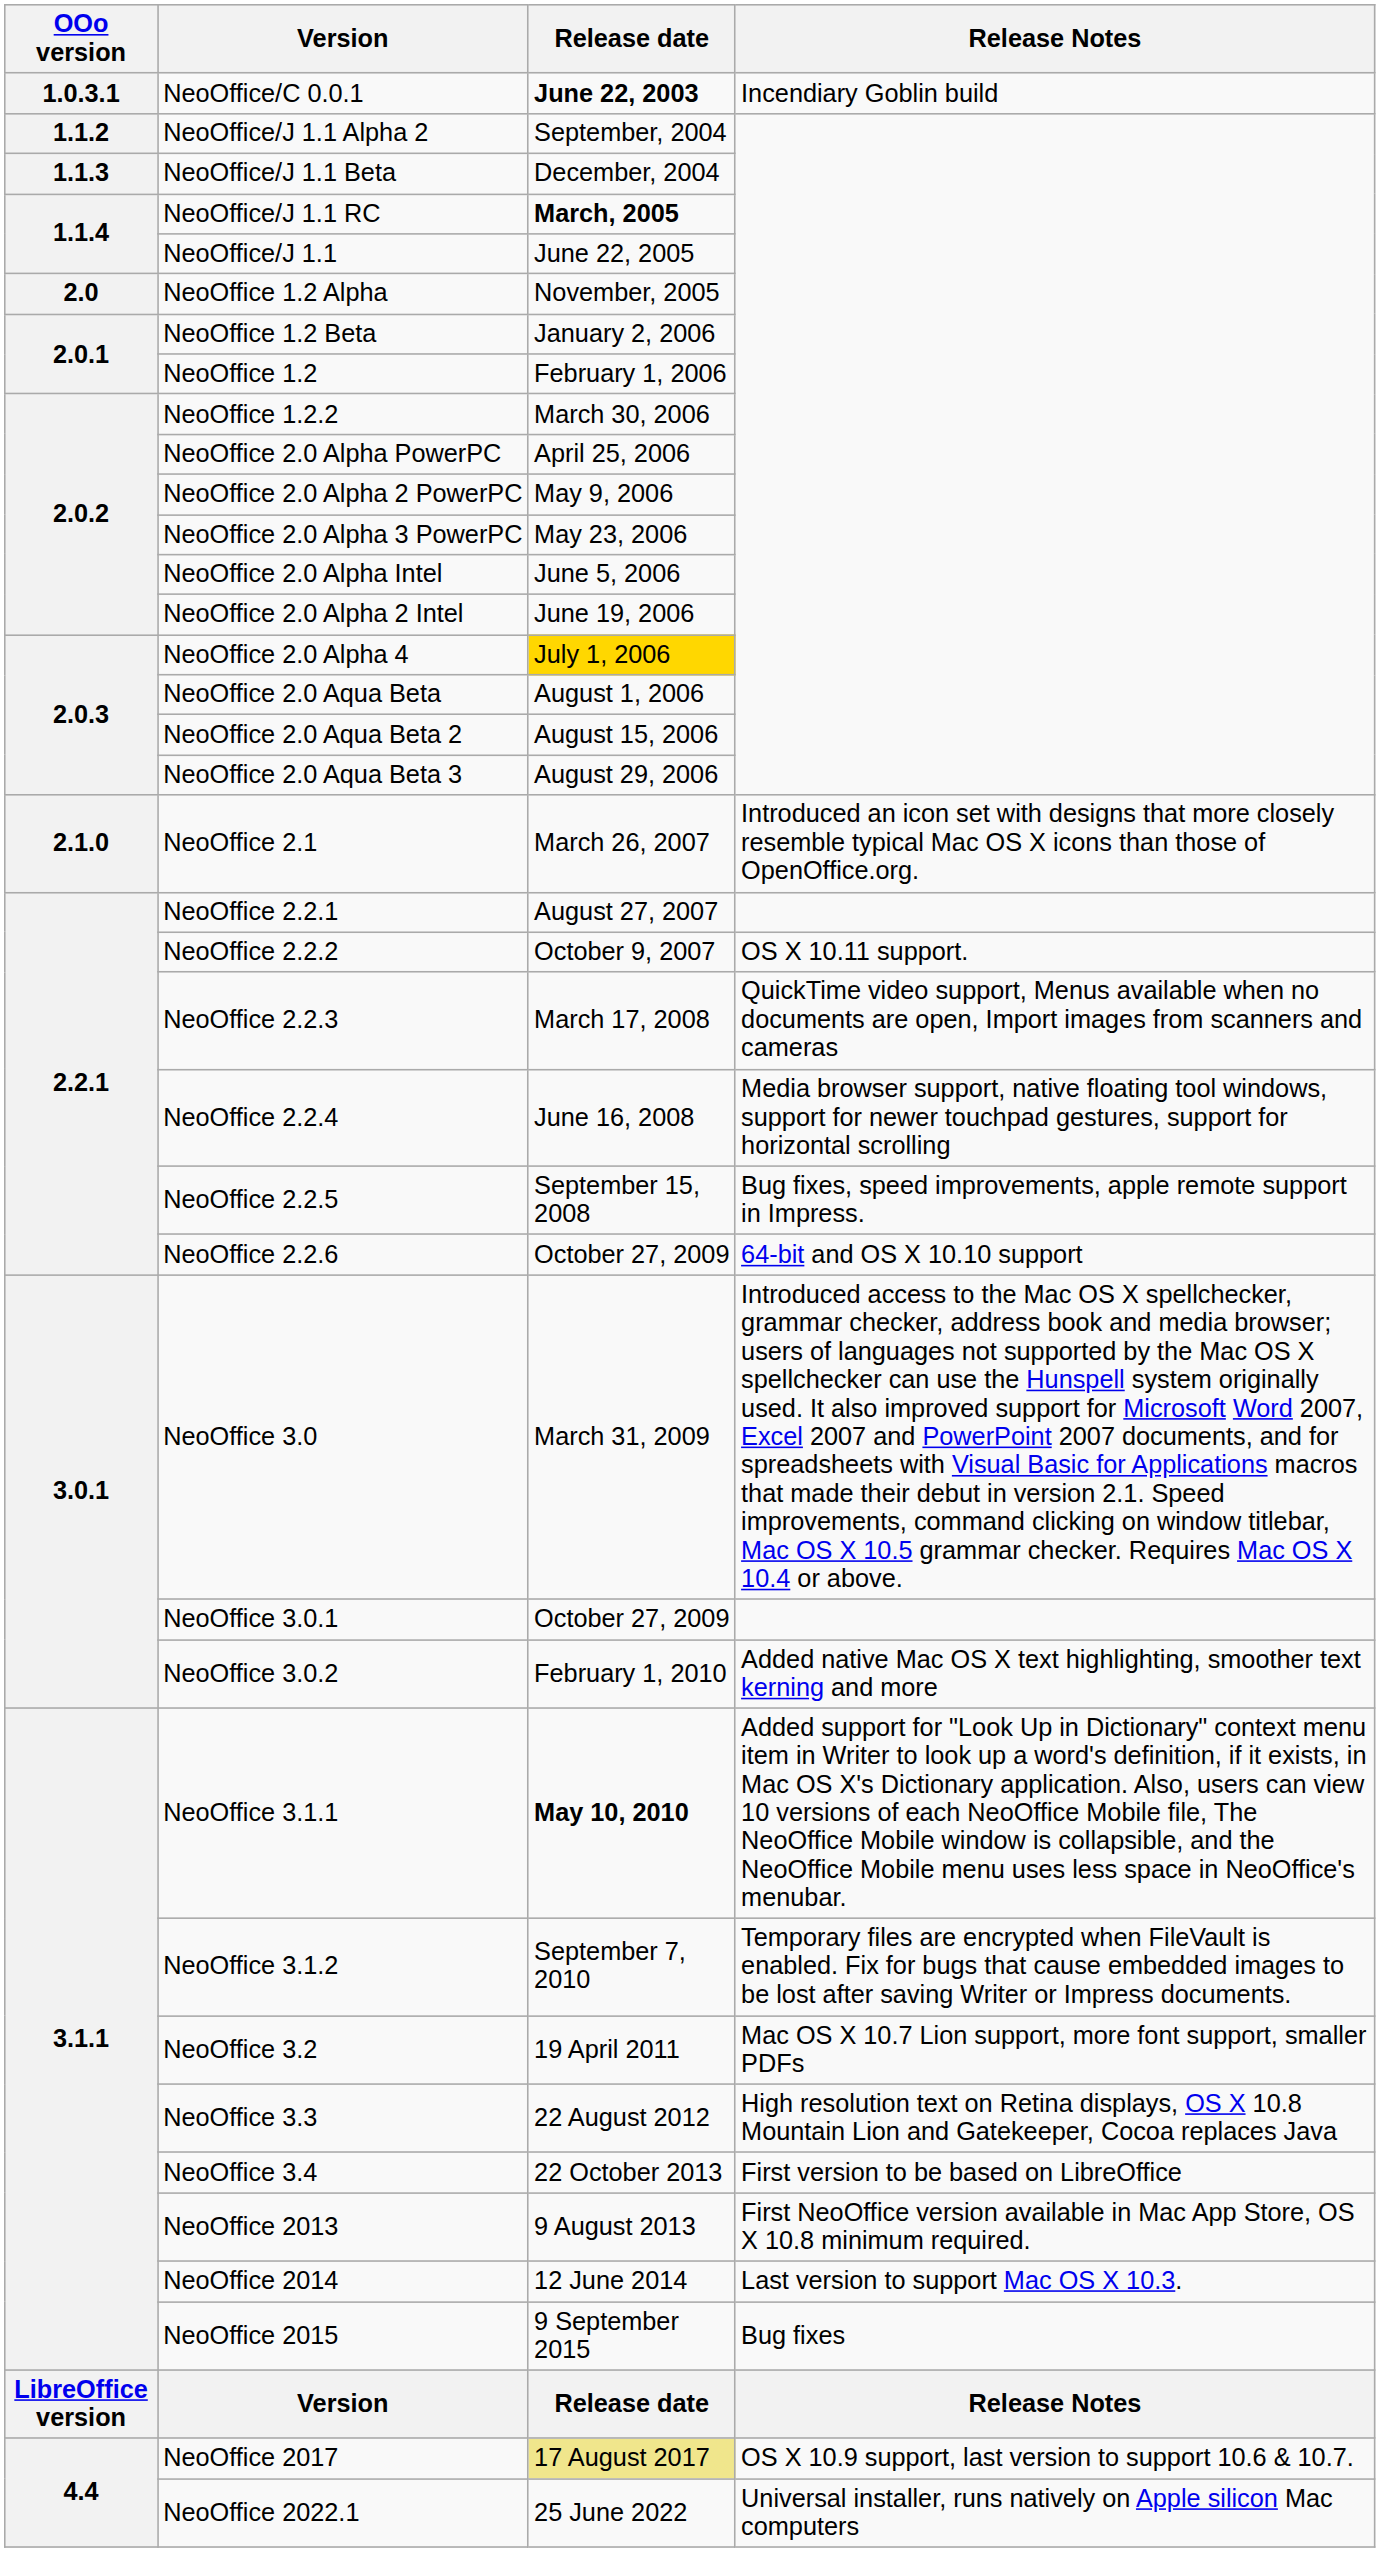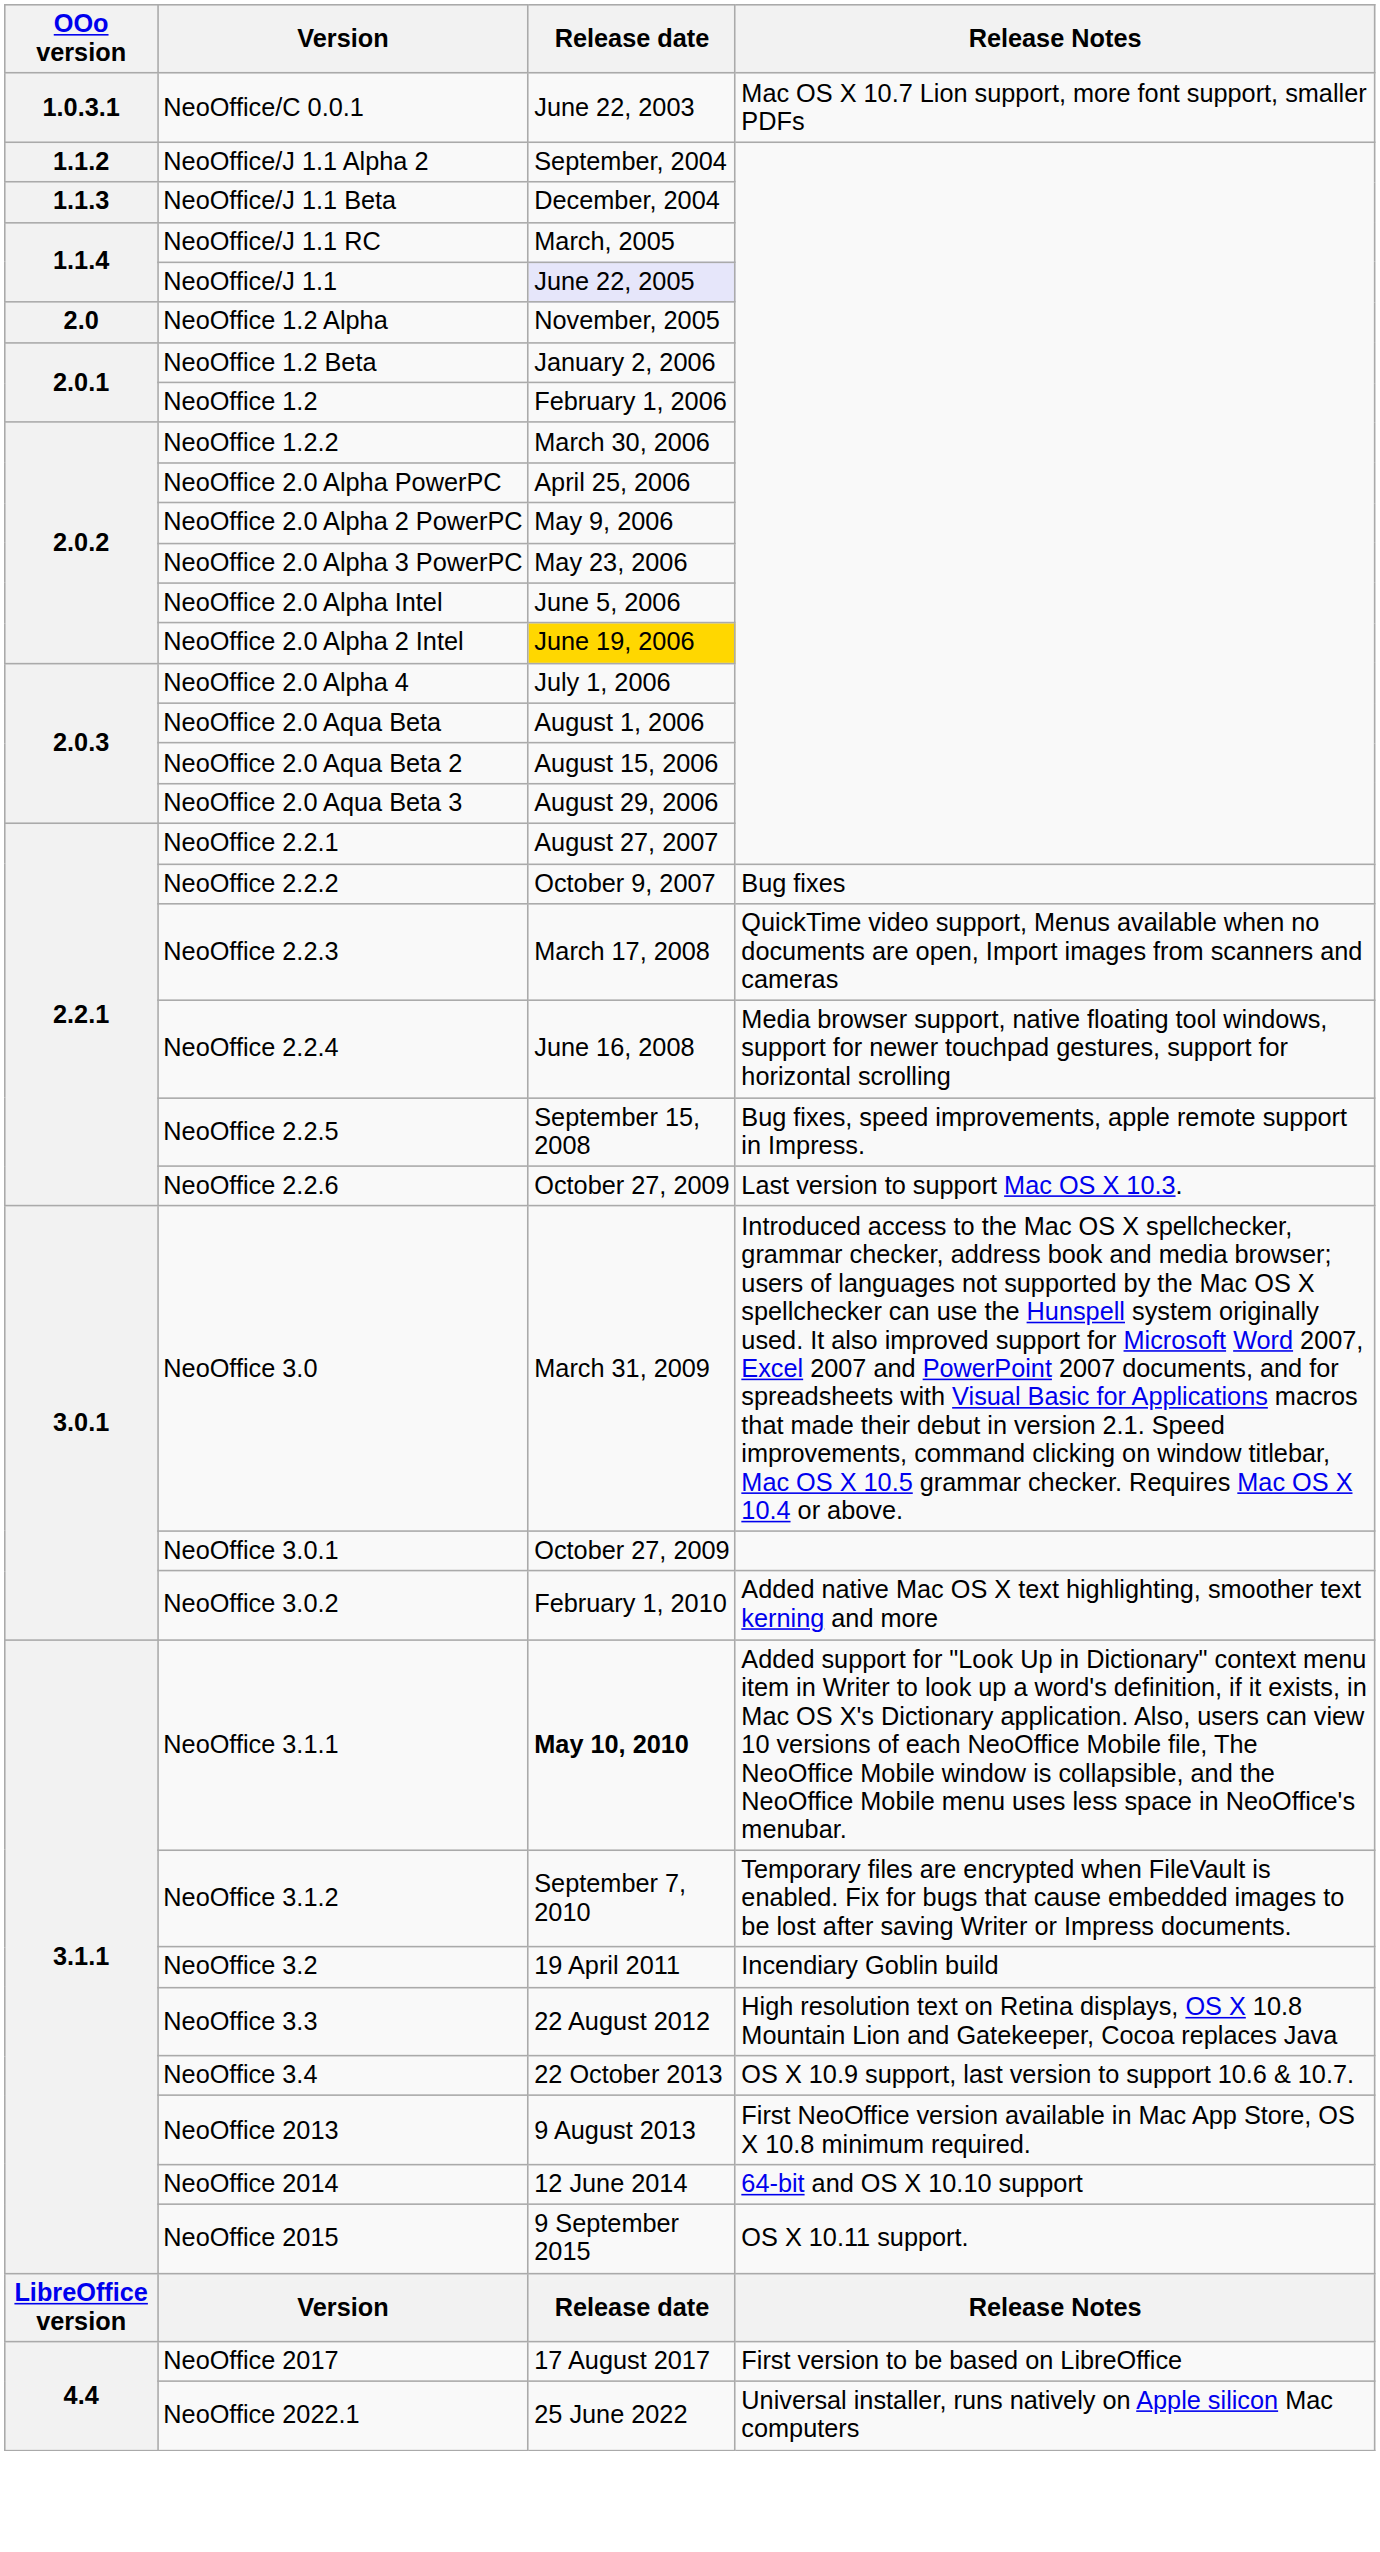NeoOffice/C 0.0.1 | Release date: bold -> normal
NeoOffice/C 0.0.1 | Release Notes: Incendiary Goblin build -> Mac OS X 10.7 Lion support, more font support, smaller PDFs
NeoOffice/J 1.1 RC | Release date: bold -> normal
NeoOffice/J 1.1 | Release date: no background -> lavender background
NeoOffice 2.0 Alpha 2 Intel | Release date: no background -> gold background
NeoOffice 2.0 Alpha 4 | Release date: gold background -> no background
- row: 2.1.0 | NeoOffice 2.1 | March 26, 2007 | Introduced an icon set with designs that more closely resemble typical Mac OS X icons than those of OpenOffice.org.
NeoOffice 2.2.2 | Release Notes: OS X 10.11 support. -> Bug fixes
NeoOffice 2.2.6 | Release Notes: 64-bit and OS X 10.10 support -> Last version to support Mac OS X 10.3.
NeoOffice 3.2 | Release Notes: Mac OS X 10.7 Lion support, more font support, smaller PDFs -> Incendiary Goblin build
NeoOffice 3.4 | Release Notes: First version to be based on LibreOffice -> OS X 10.9 support, last version to support 10.6 & 10.7.
NeoOffice 2014 | Release Notes: Last version to support Mac OS X 10.3. -> 64-bit and OS X 10.10 support
NeoOffice 2015 | Release Notes: Bug fixes -> OS X 10.11 support.
NeoOffice 2017 | Release date: khaki background -> no background
NeoOffice 2017 | Release Notes: OS X 10.9 support, last version to support 10.6 & 10.7. -> First version to be based on LibreOffice
